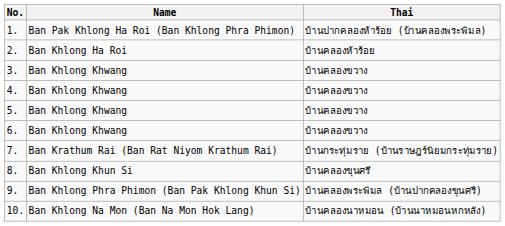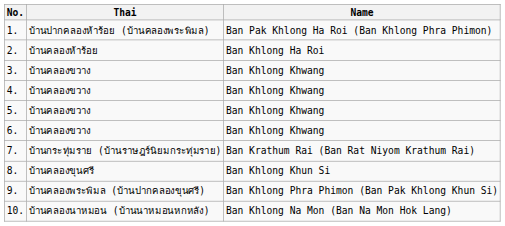columns swapped: Name <-> Thai
